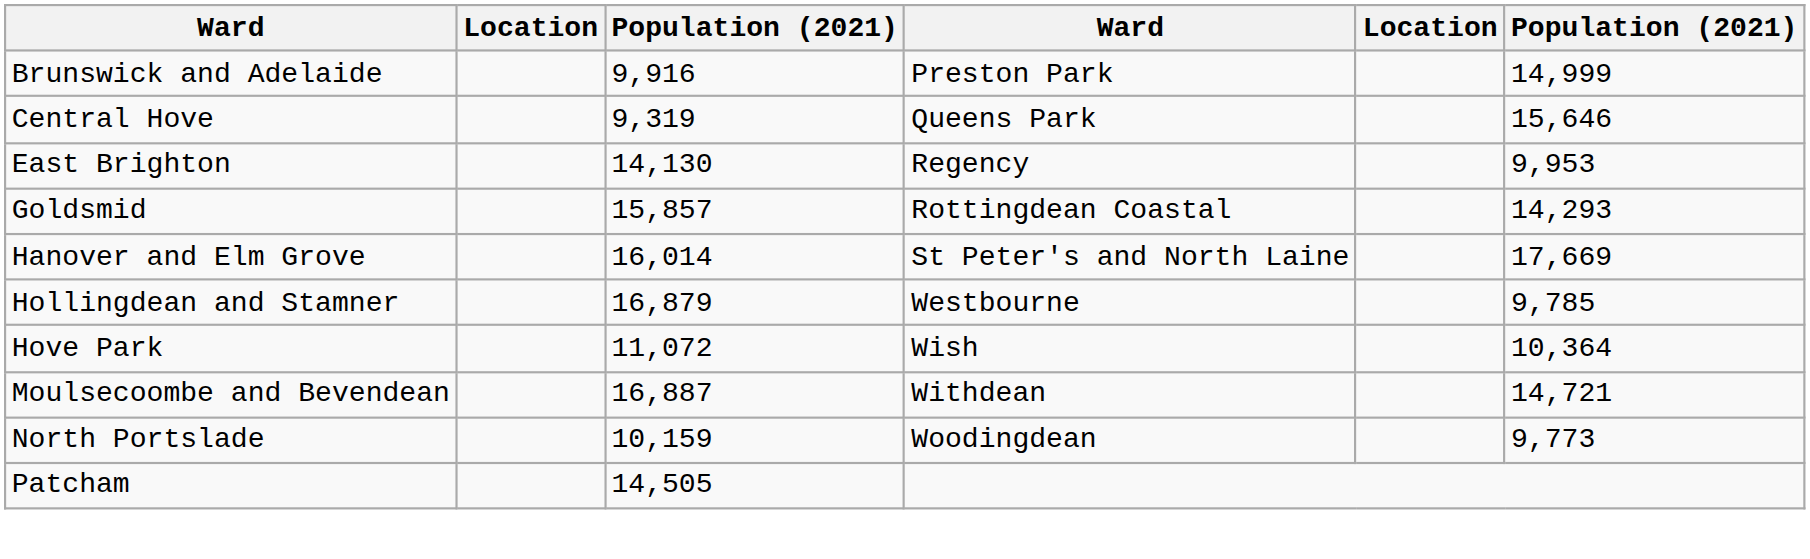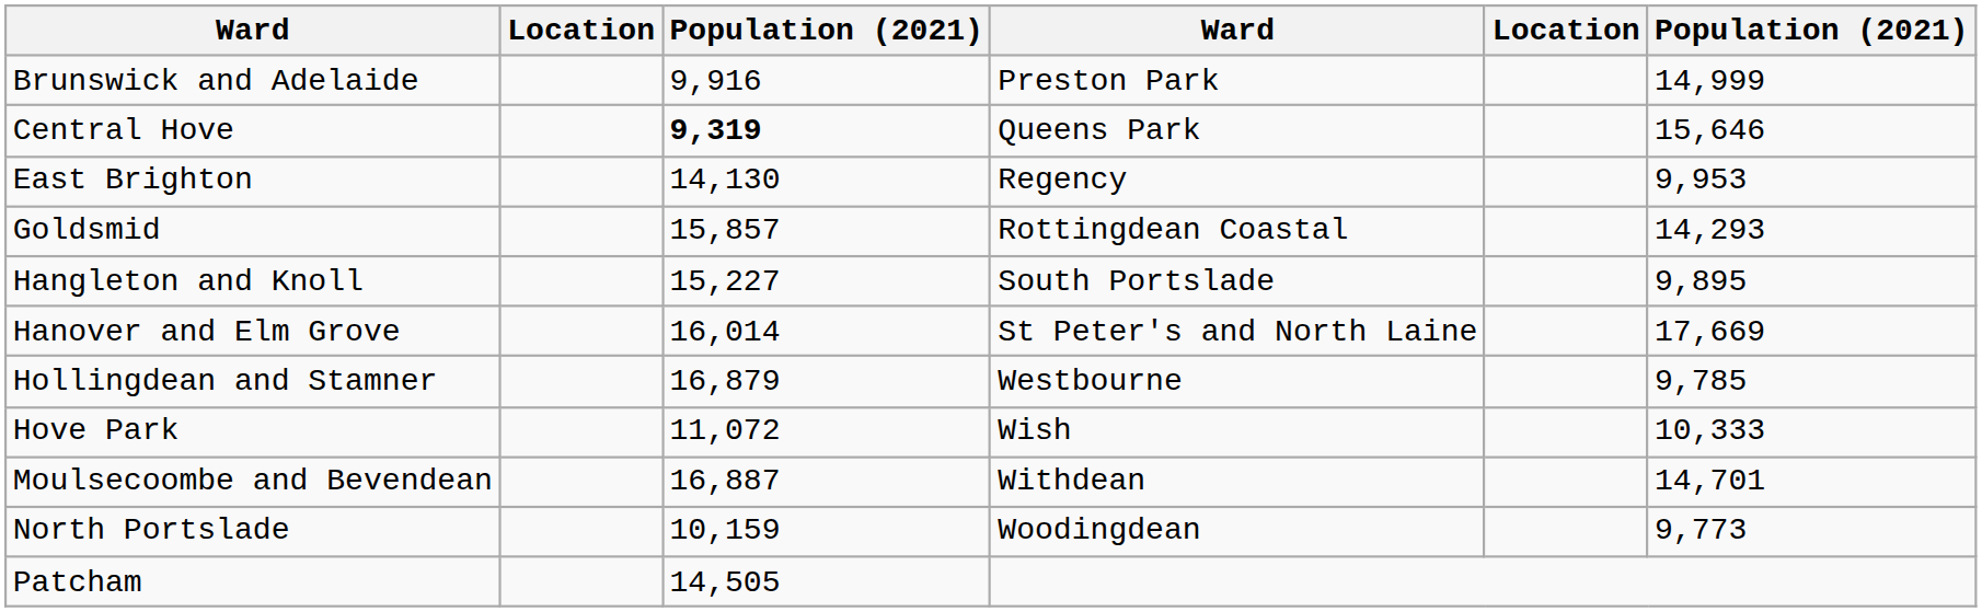Central Hove | column 3: normal -> bold
+ row: Hangleton and Knoll | 15,227 | South Portslade | 9,895
Hove Park | column 6: 10,364 -> 10,333
Moulsecoombe and Bevendean | column 6: 14,721 -> 14,701
